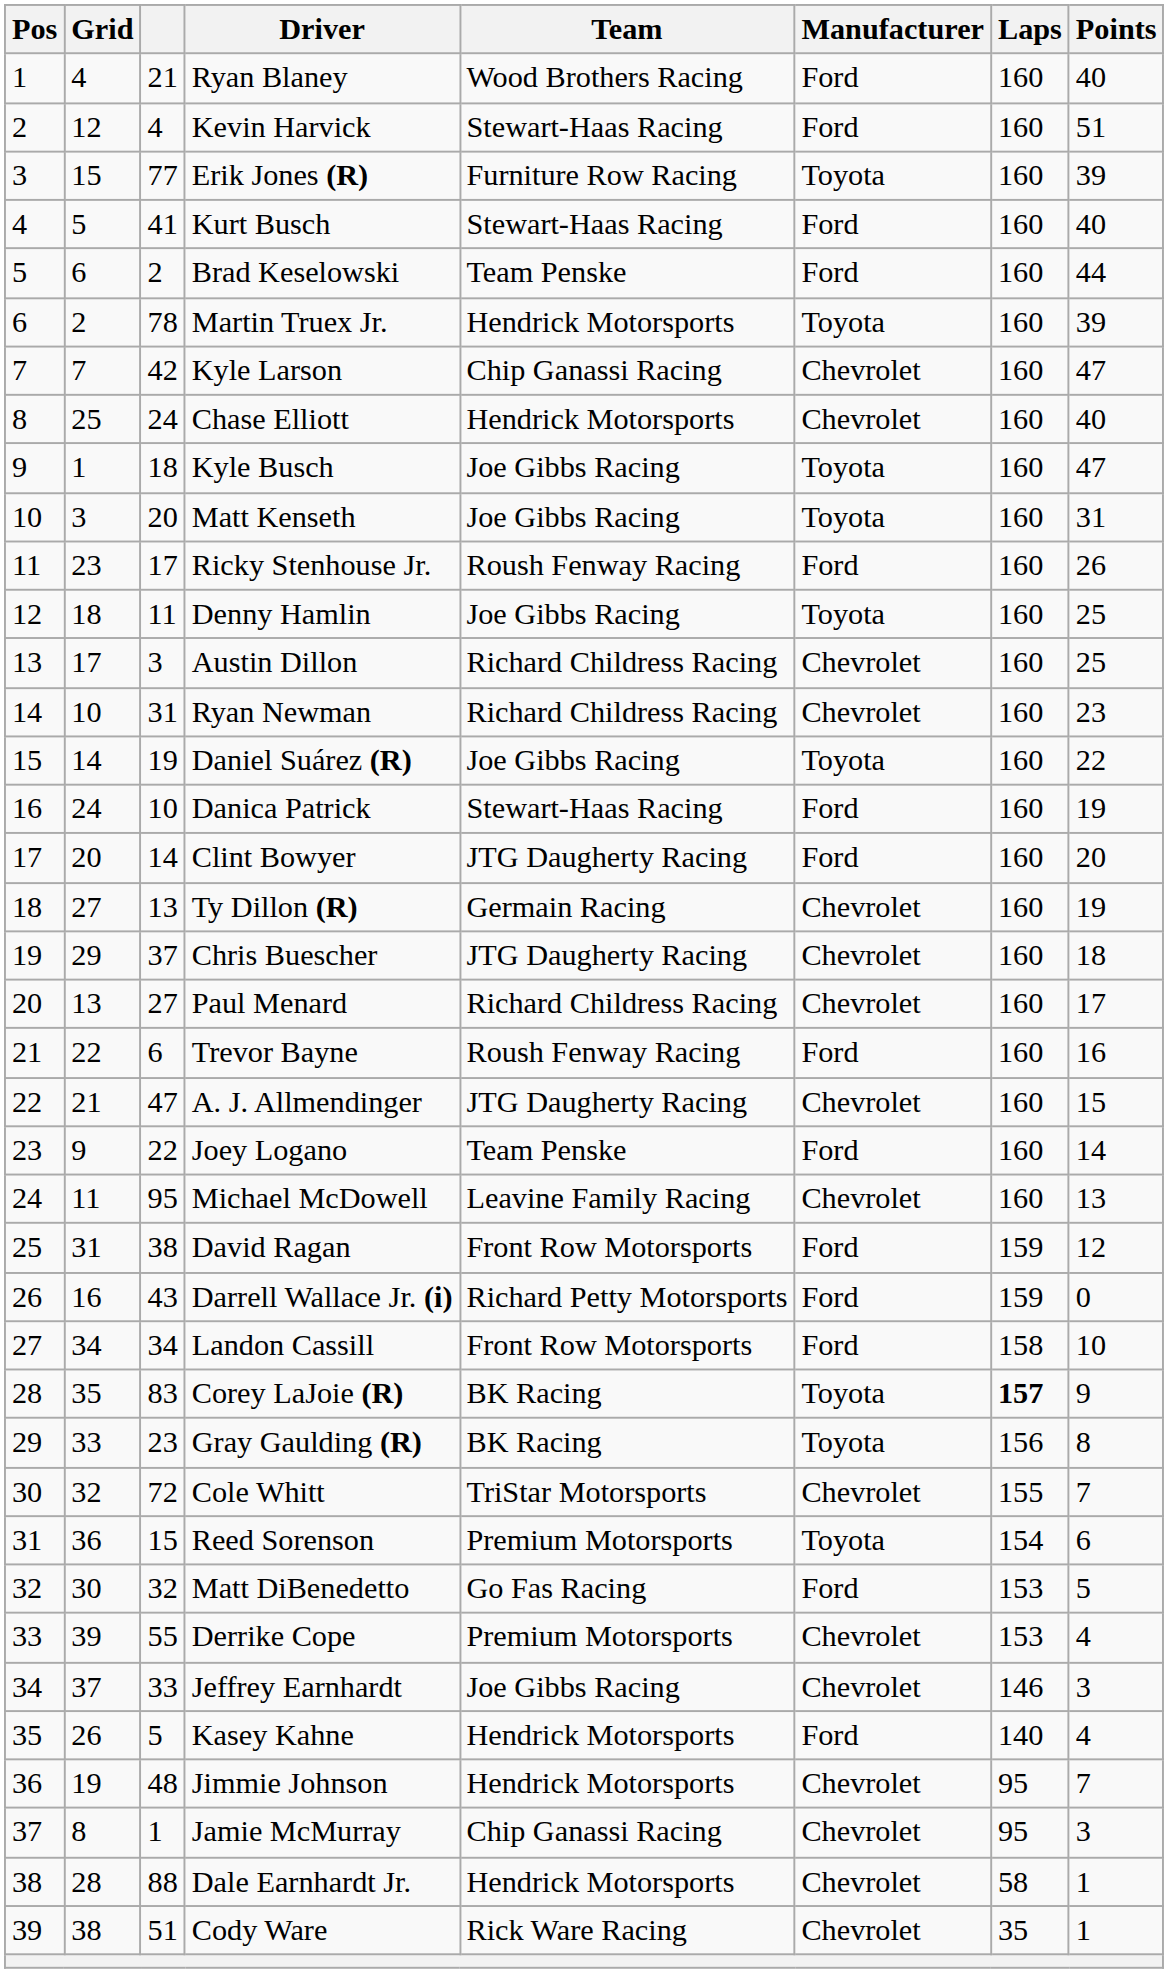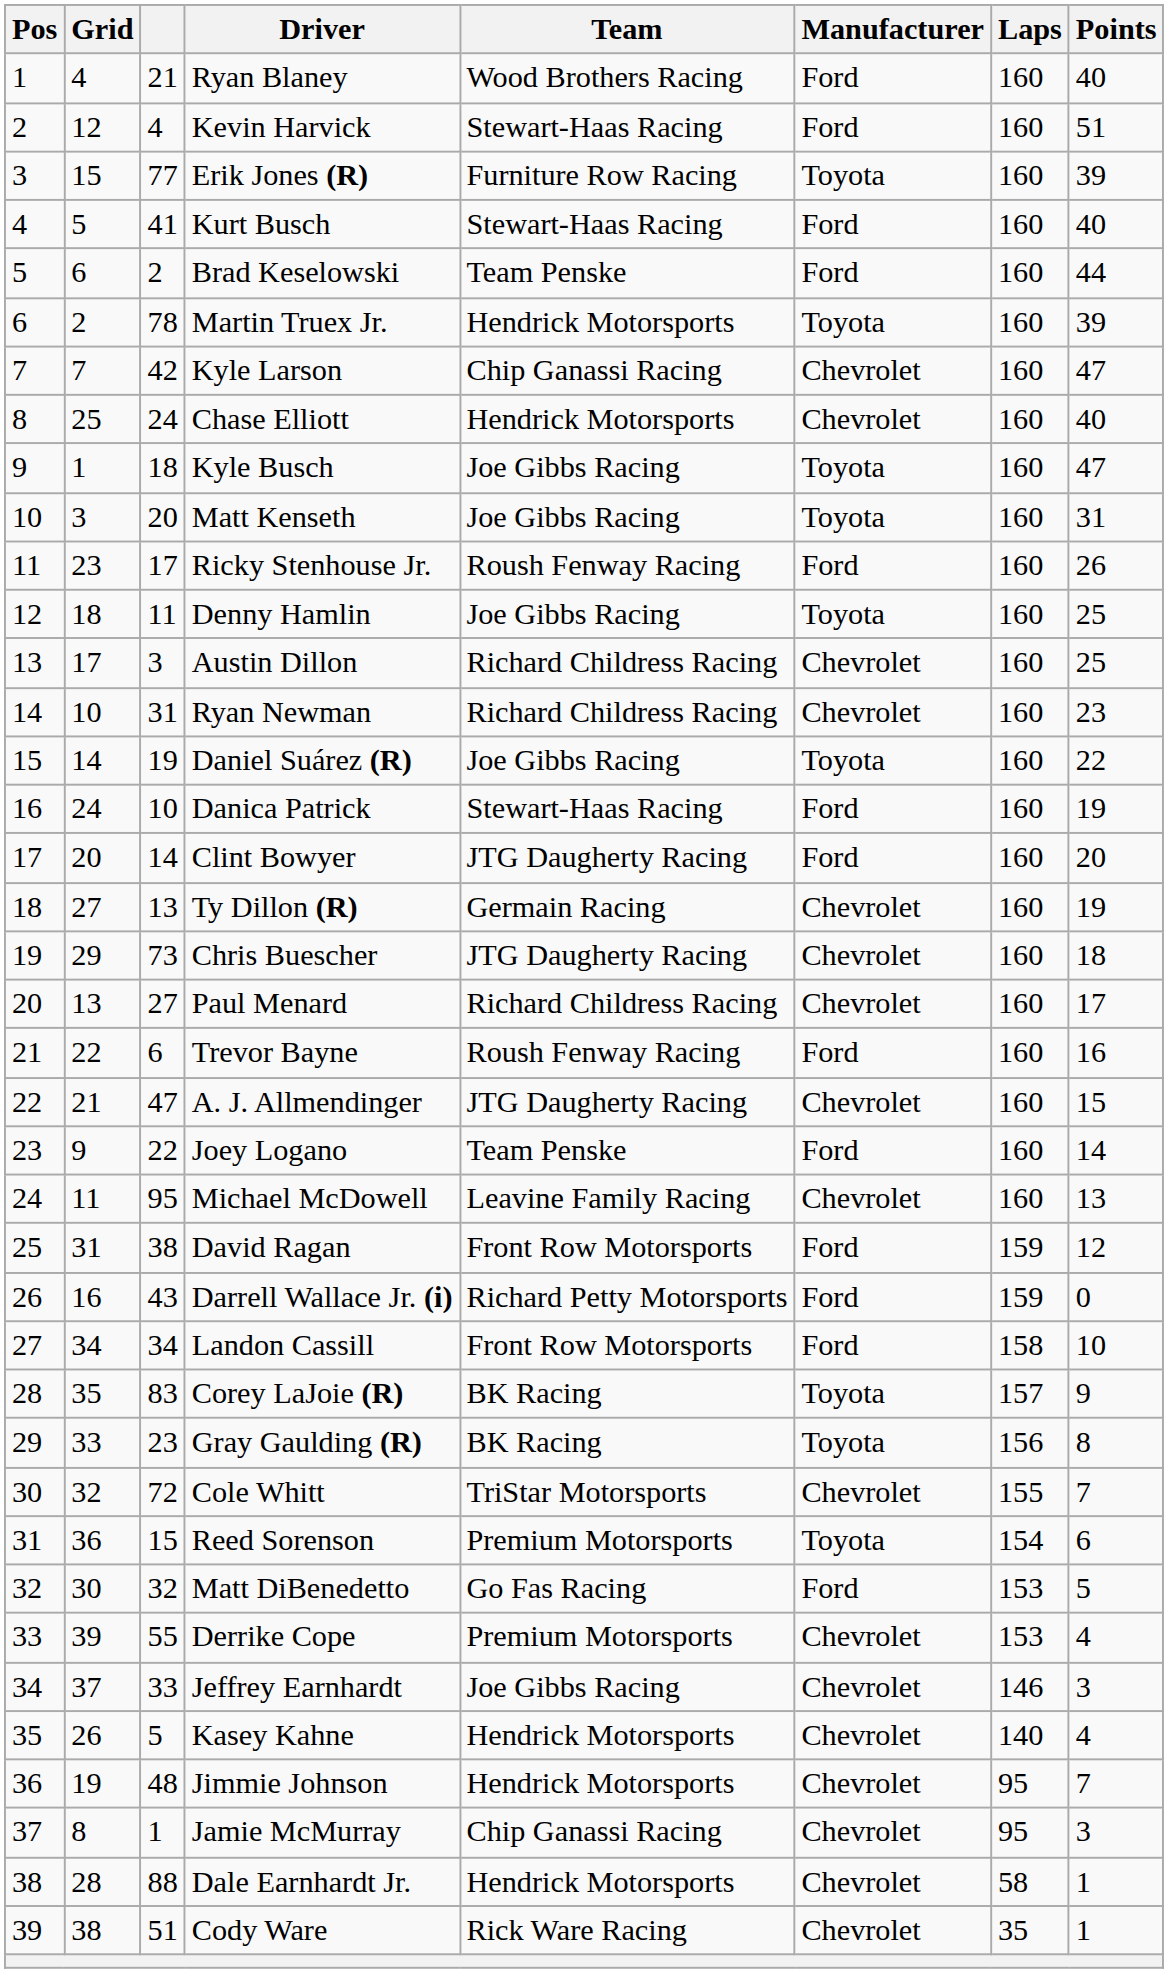Chris Buescher | column 3: 37 -> 73
Corey LaJoie (R) | Laps: bold -> normal
Kasey Kahne | Manufacturer: Ford -> Chevrolet
